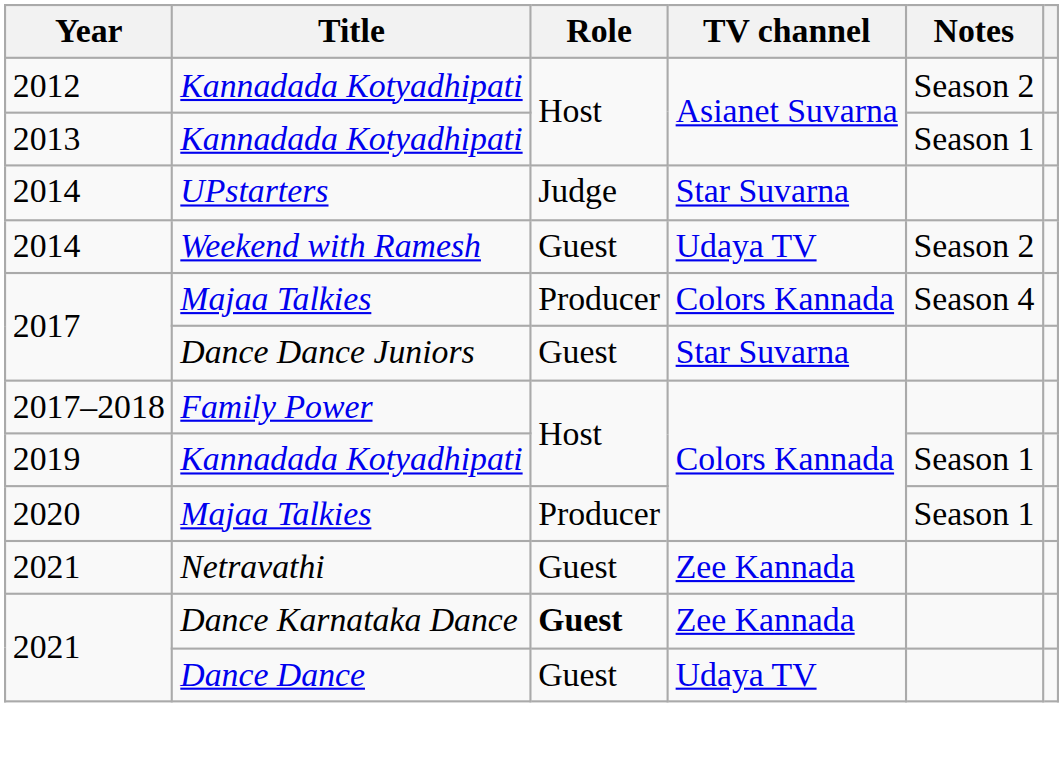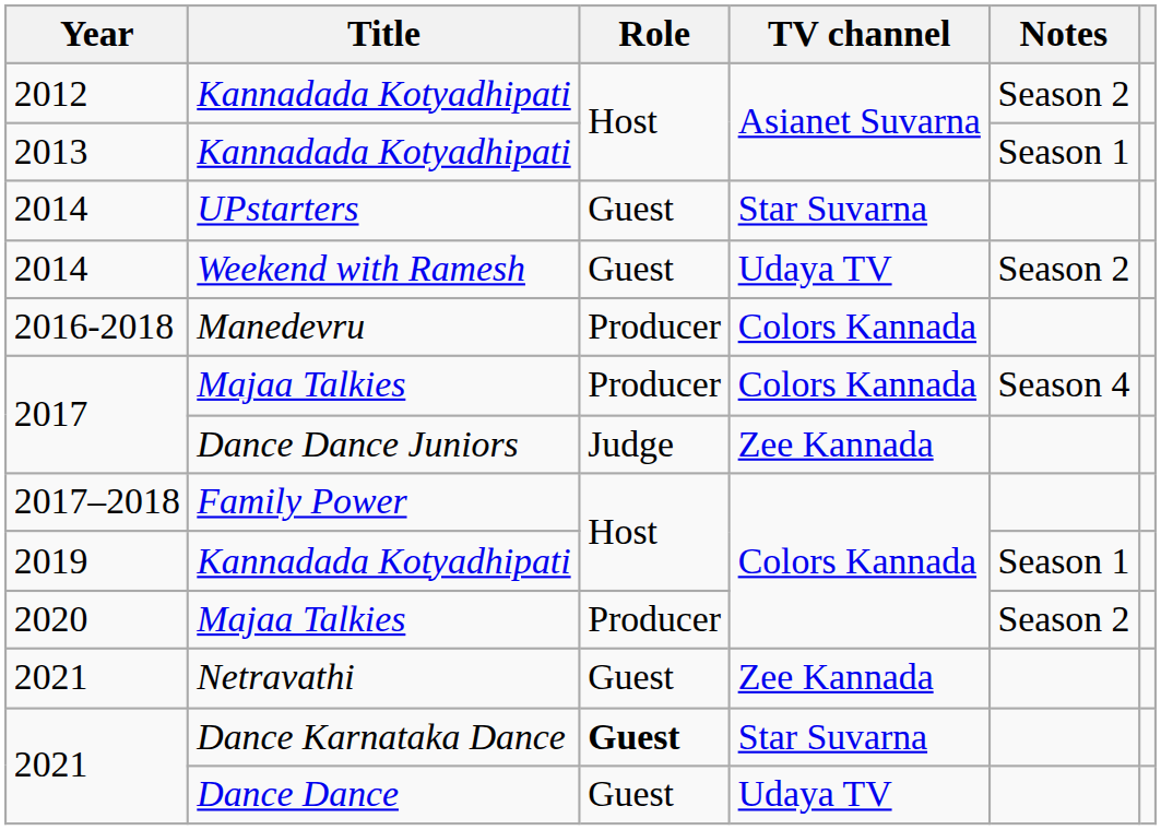UPstarters | Role: Judge -> Guest
+ row: 2016-2018 | Manedevru | Producer | Colors Kannada
Dance Dance Juniors | Role: Guest -> Judge
Dance Dance Juniors | TV channel: Star Suvarna -> Zee Kannada
2020 / Majaa Talkies | Notes: Season 1 -> Season 2
Dance Karnataka Dance | TV channel: Zee Kannada -> Star Suvarna
